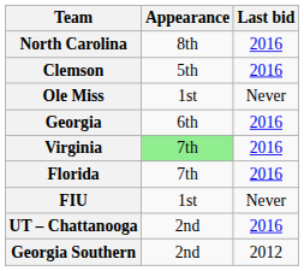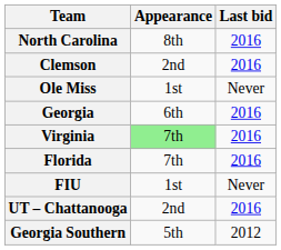Clemson | Appearance: 5th -> 2nd
Georgia Southern | Appearance: 2nd -> 5th
